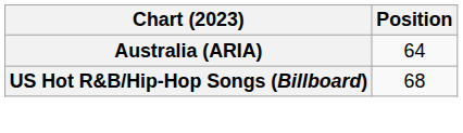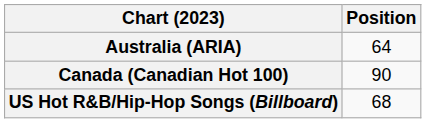+ row: Canada (Canadian Hot 100) | 90
